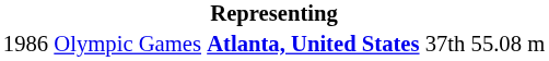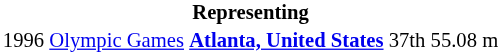Olympic Games | column 1: 1986 -> 1996
